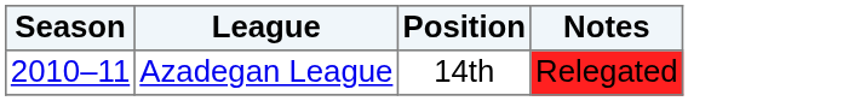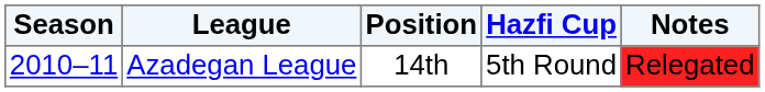+ column: Hazfi Cup | 5th Round
